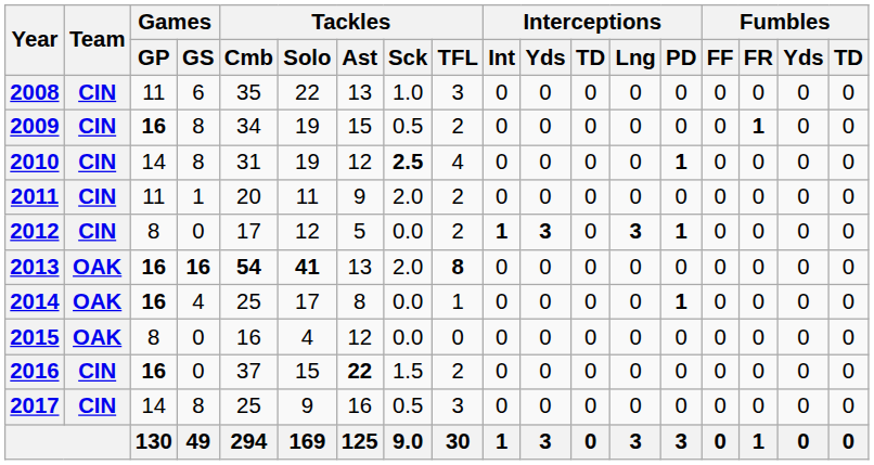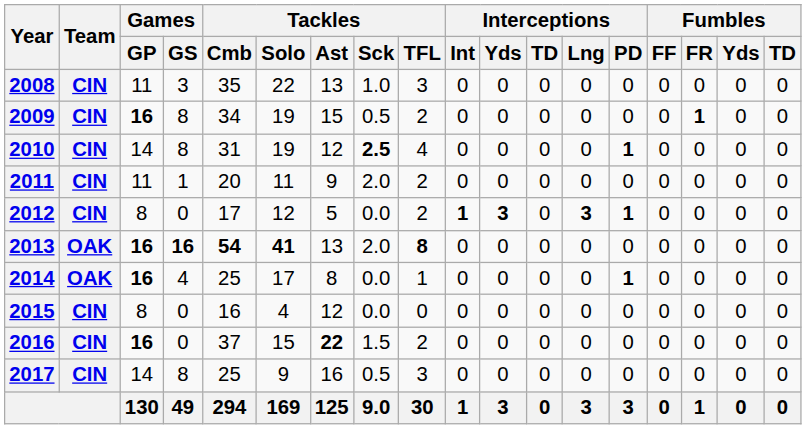2008 | Games / GS: 6 -> 3
2015 | Team: OAK -> CIN
